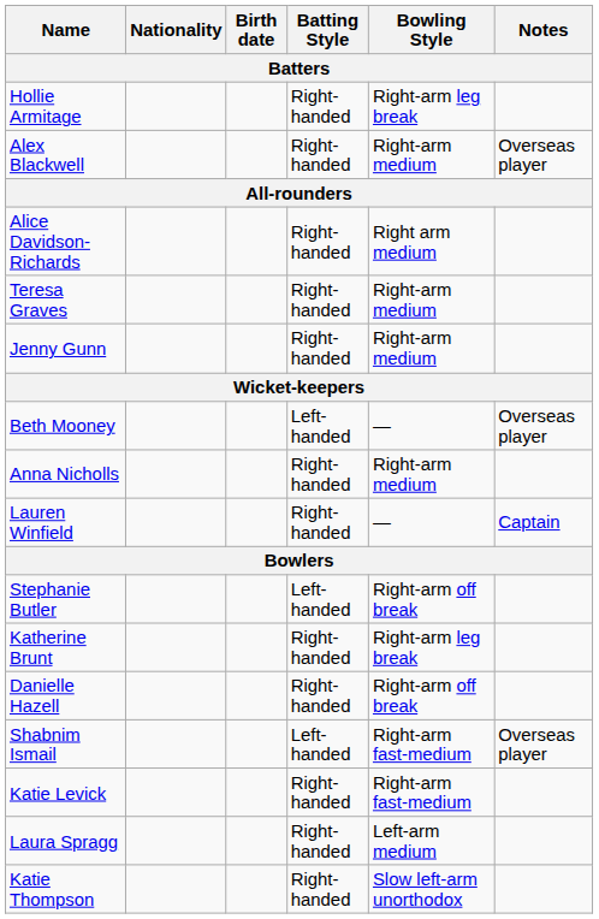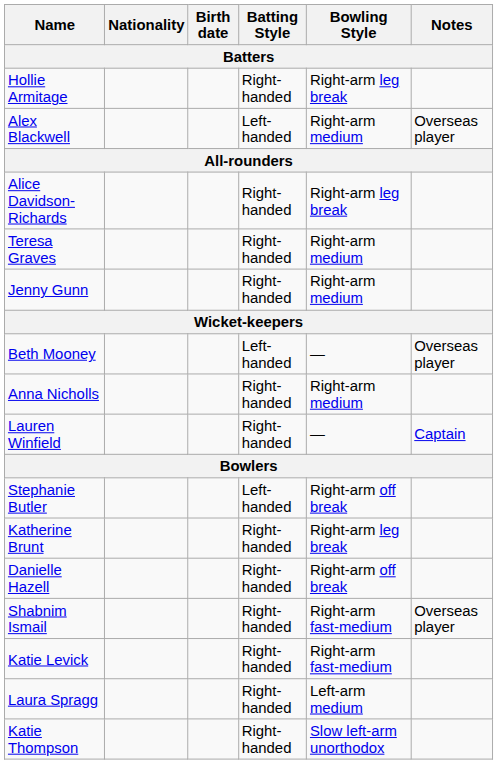Alex Blackwell | Batting Style: Right-handed -> Left-handed
Alice Davidson-Richards | Bowling Style: Right arm medium -> Right-arm leg break
Shabnim Ismail | Batting Style: Left-handed -> Right-handed
